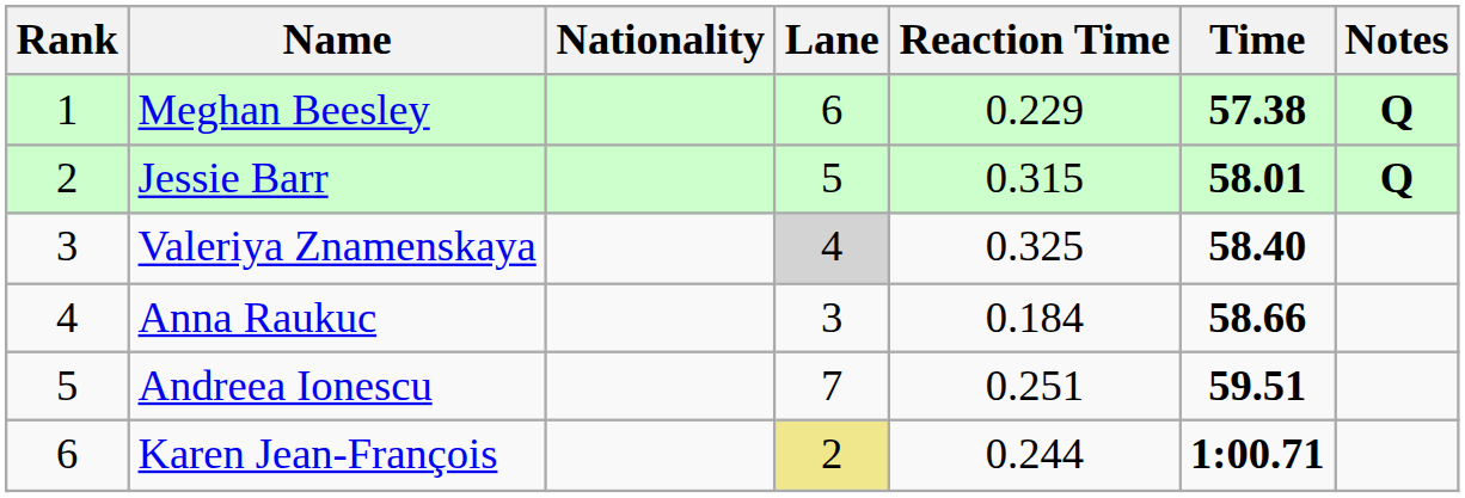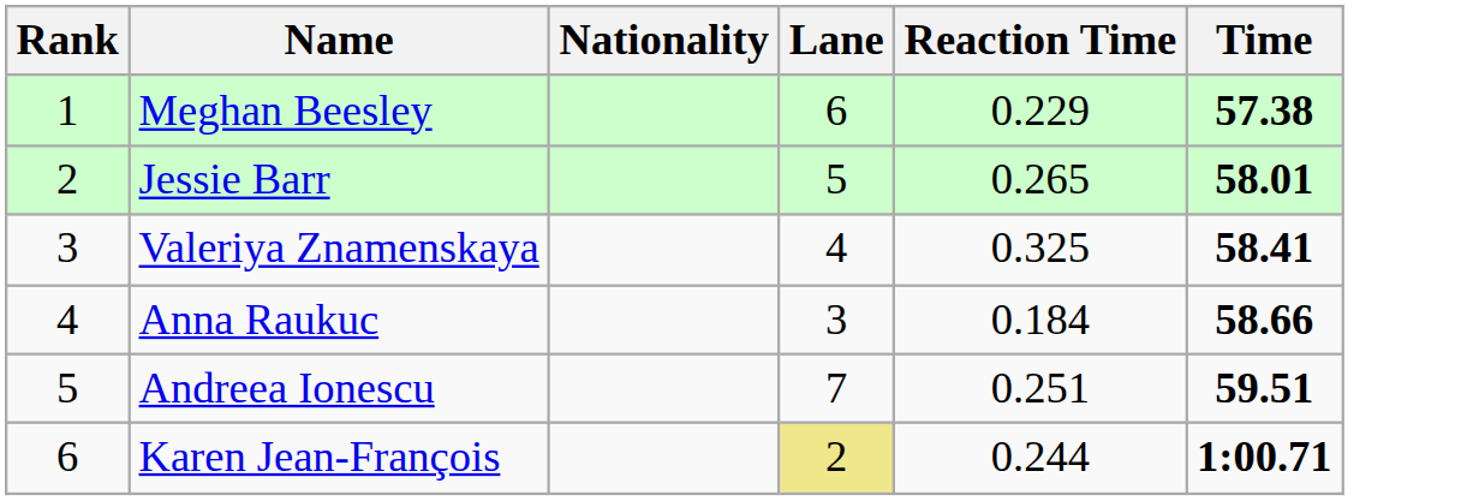- column: Notes | Q | Q
Jessie Barr | Reaction Time: 0.315 -> 0.265
Valeriya Znamenskaya | Lane: lightgrey background -> no background
Valeriya Znamenskaya | Time: 58.40 -> 58.41
